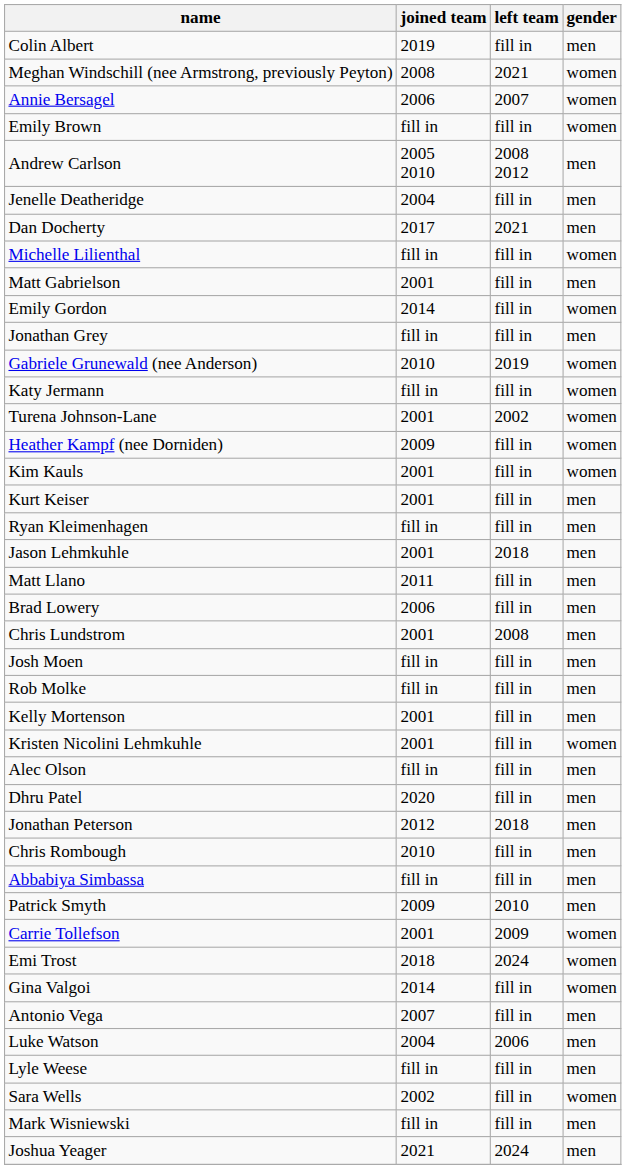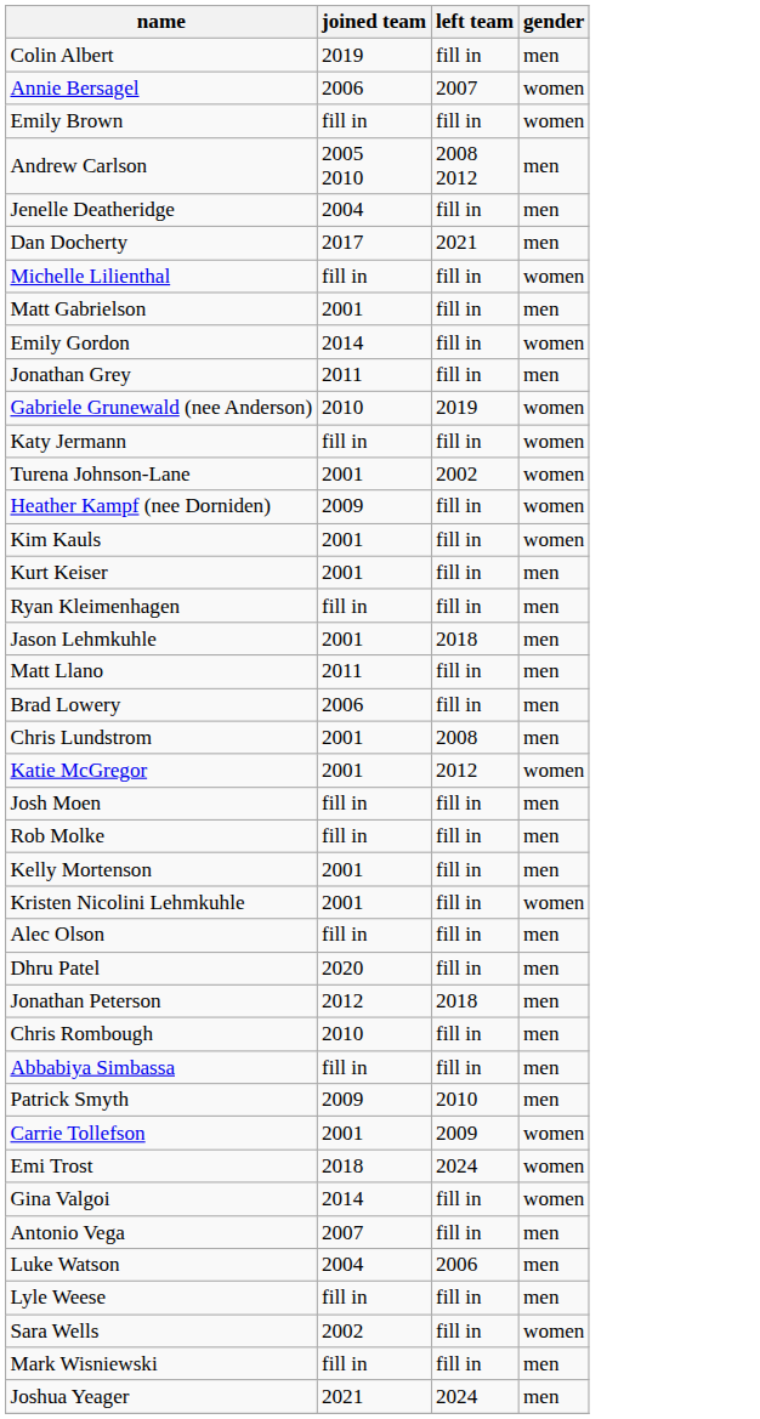- row: Meghan Windschill (nee Armstrong, previously Peyton) | 2008 | 2021 | women
Jonathan Grey | joined team: fill in -> 2011
+ row: Katie McGregor | 2001 | 2012 | women
